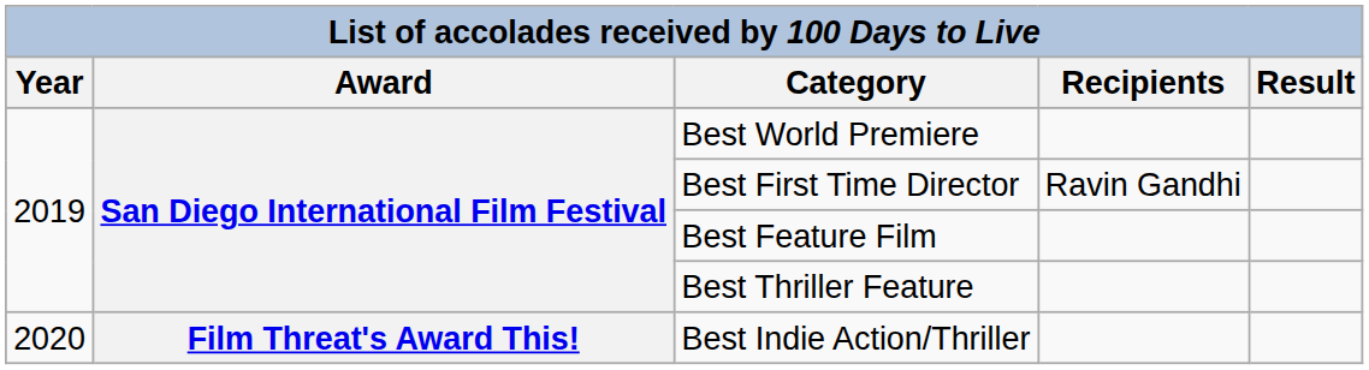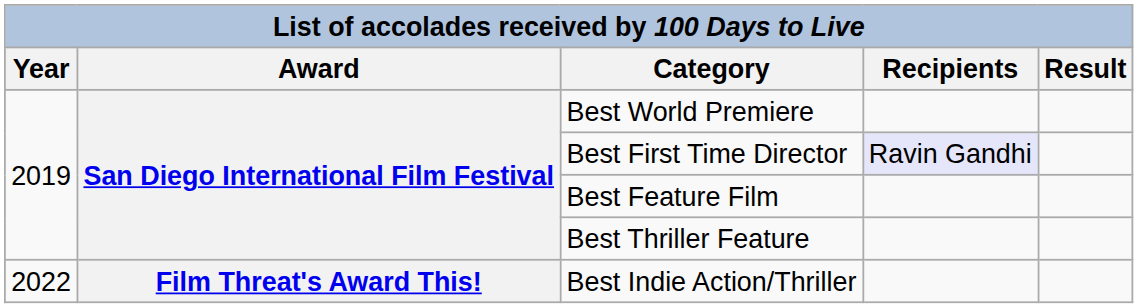Best First Time Director | Recipients: no background -> lavender background
Best Indie Action/Thriller | Year: 2020 -> 2022
